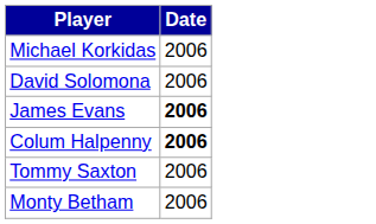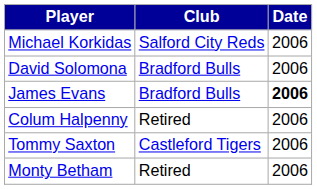+ column: Club | Salford City Reds | Bradford Bulls | Bradford Bulls | Retired | Castleford Tigers | Retired
Colum Halpenny | Date: bold -> normal
